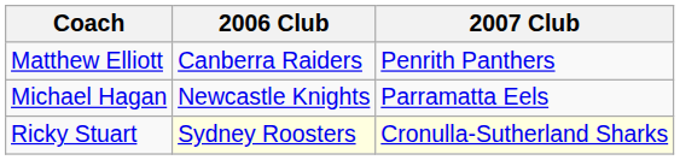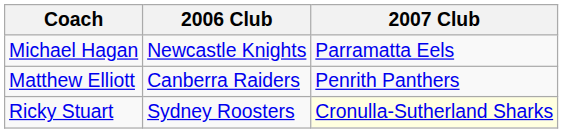rows swapped: Matthew Elliott <-> Michael Hagan
Ricky Stuart | 2006 Club: lightyellow background -> no background
